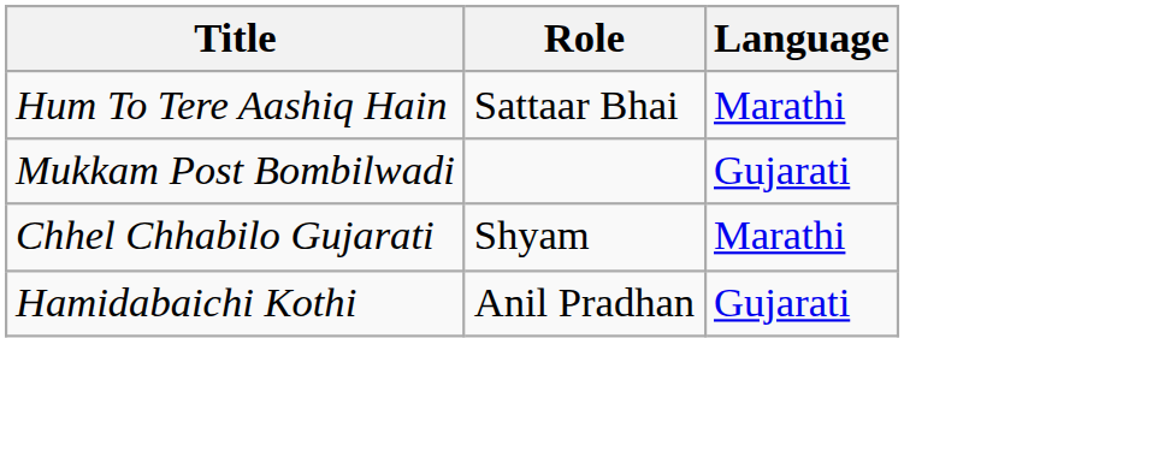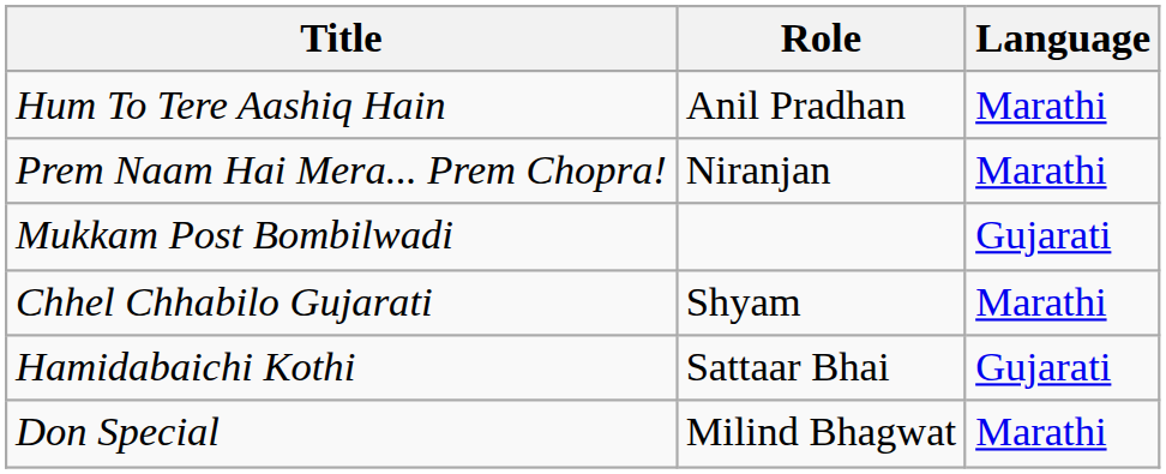Hum To Tere Aashiq Hain | Role: Sattaar Bhai -> Anil Pradhan
+ row: Prem Naam Hai Mera... Prem Chopra! | Niranjan | Marathi
Hamidabaichi Kothi | Role: Anil Pradhan -> Sattaar Bhai
+ row: Don Special | Milind Bhagwat | Marathi
